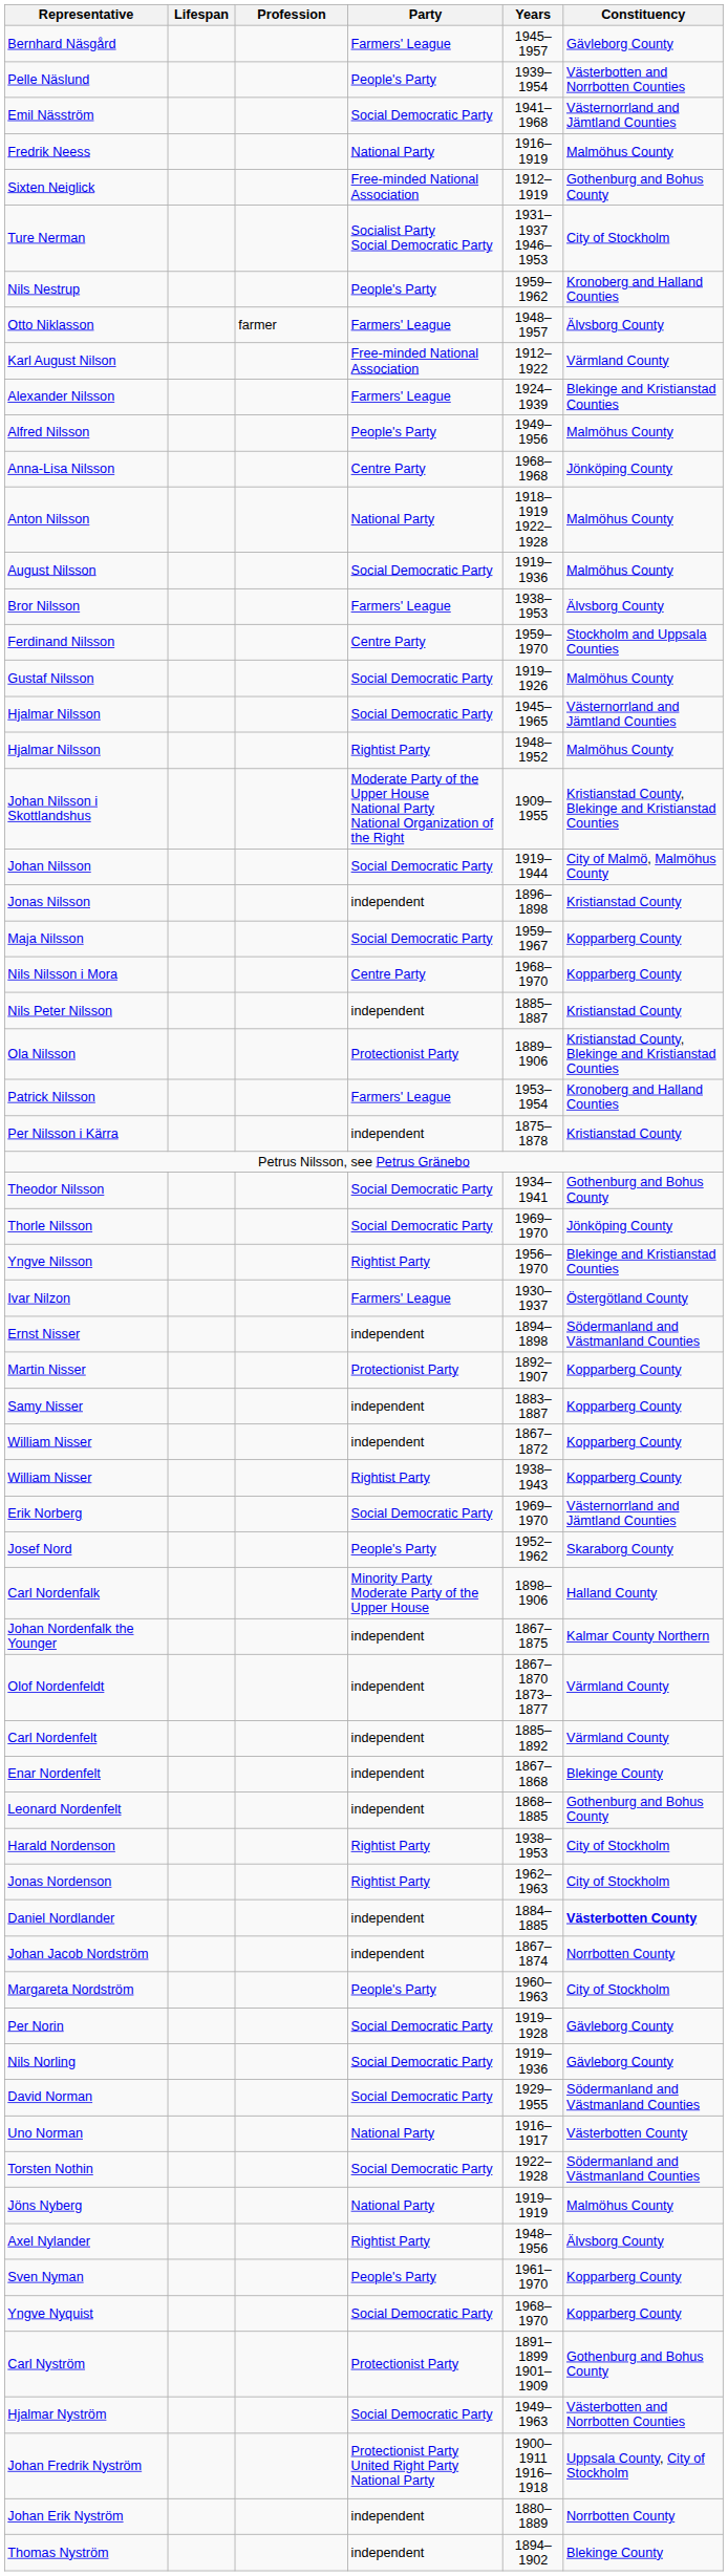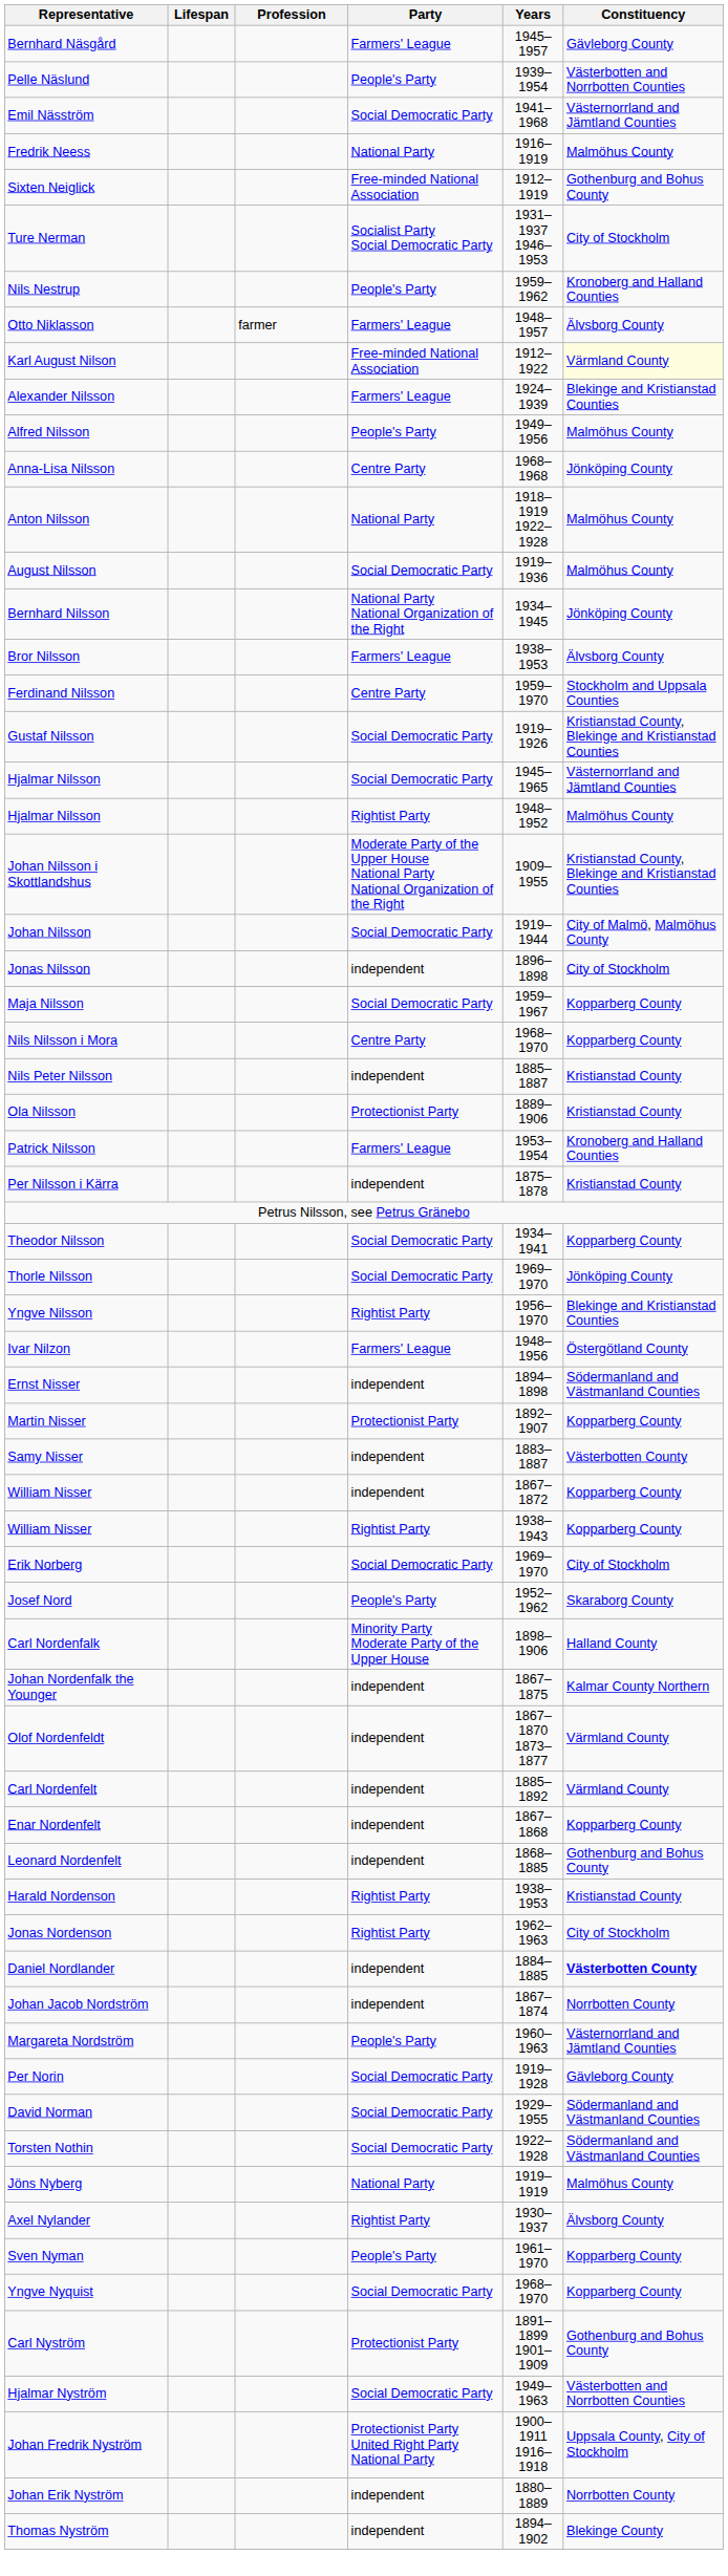Karl August Nilson | Constituency: no background -> lightyellow background
+ row: Bernhard Nilsson | National Party National Organization of the Right | 1934–1945 | Jönköping County
Gustaf Nilsson | Constituency: Malmöhus County -> Kristianstad County, Blekinge and Kristianstad Counties
Jonas Nilsson | Constituency: Kristianstad County -> City of Stockholm
Ola Nilsson | Constituency: Kristianstad County, Blekinge and Kristianstad Counties -> Kristianstad County
Theodor Nilsson | Constituency: Gothenburg and Bohus County -> Kopparberg County
Ivar Nilzon | Years: 1930–1937 -> 1948–1956
Samy Nisser | Constituency: Kopparberg County -> Västerbotten County
Erik Norberg | Constituency: Västernorrland and Jämtland Counties -> City of Stockholm
Enar Nordenfelt | Constituency: Blekinge County -> Kopparberg County
Harald Nordenson | Constituency: City of Stockholm -> Kristianstad County
Margareta Nordström | Constituency: City of Stockholm -> Västernorrland and Jämtland Counties
- row: Nils Norling | Social Democratic Party | 1919–1936 | Gävleborg County
- row: Uno Norman | National Party | 1916–1917 | Västerbotten County
Axel Nylander | Years: 1948–1956 -> 1930–1937
